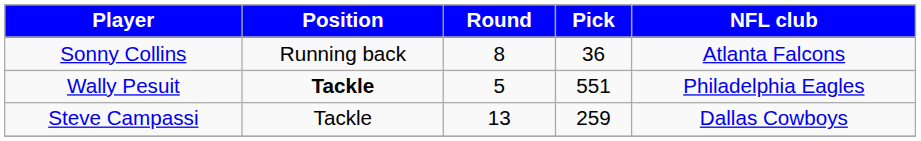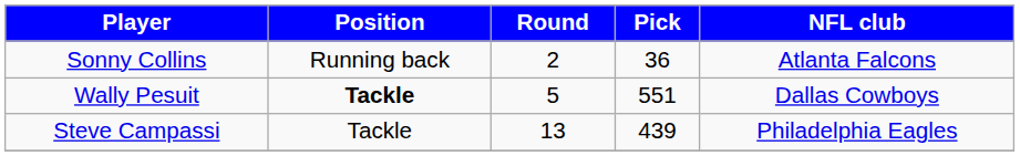Sonny Collins | Round: 8 -> 2
Wally Pesuit | NFL club: Philadelphia Eagles -> Dallas Cowboys
Steve Campassi | Pick: 259 -> 439
Steve Campassi | NFL club: Dallas Cowboys -> Philadelphia Eagles
